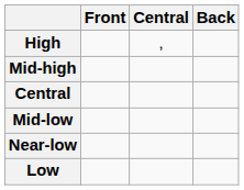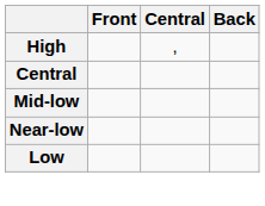- row: Mid-high
